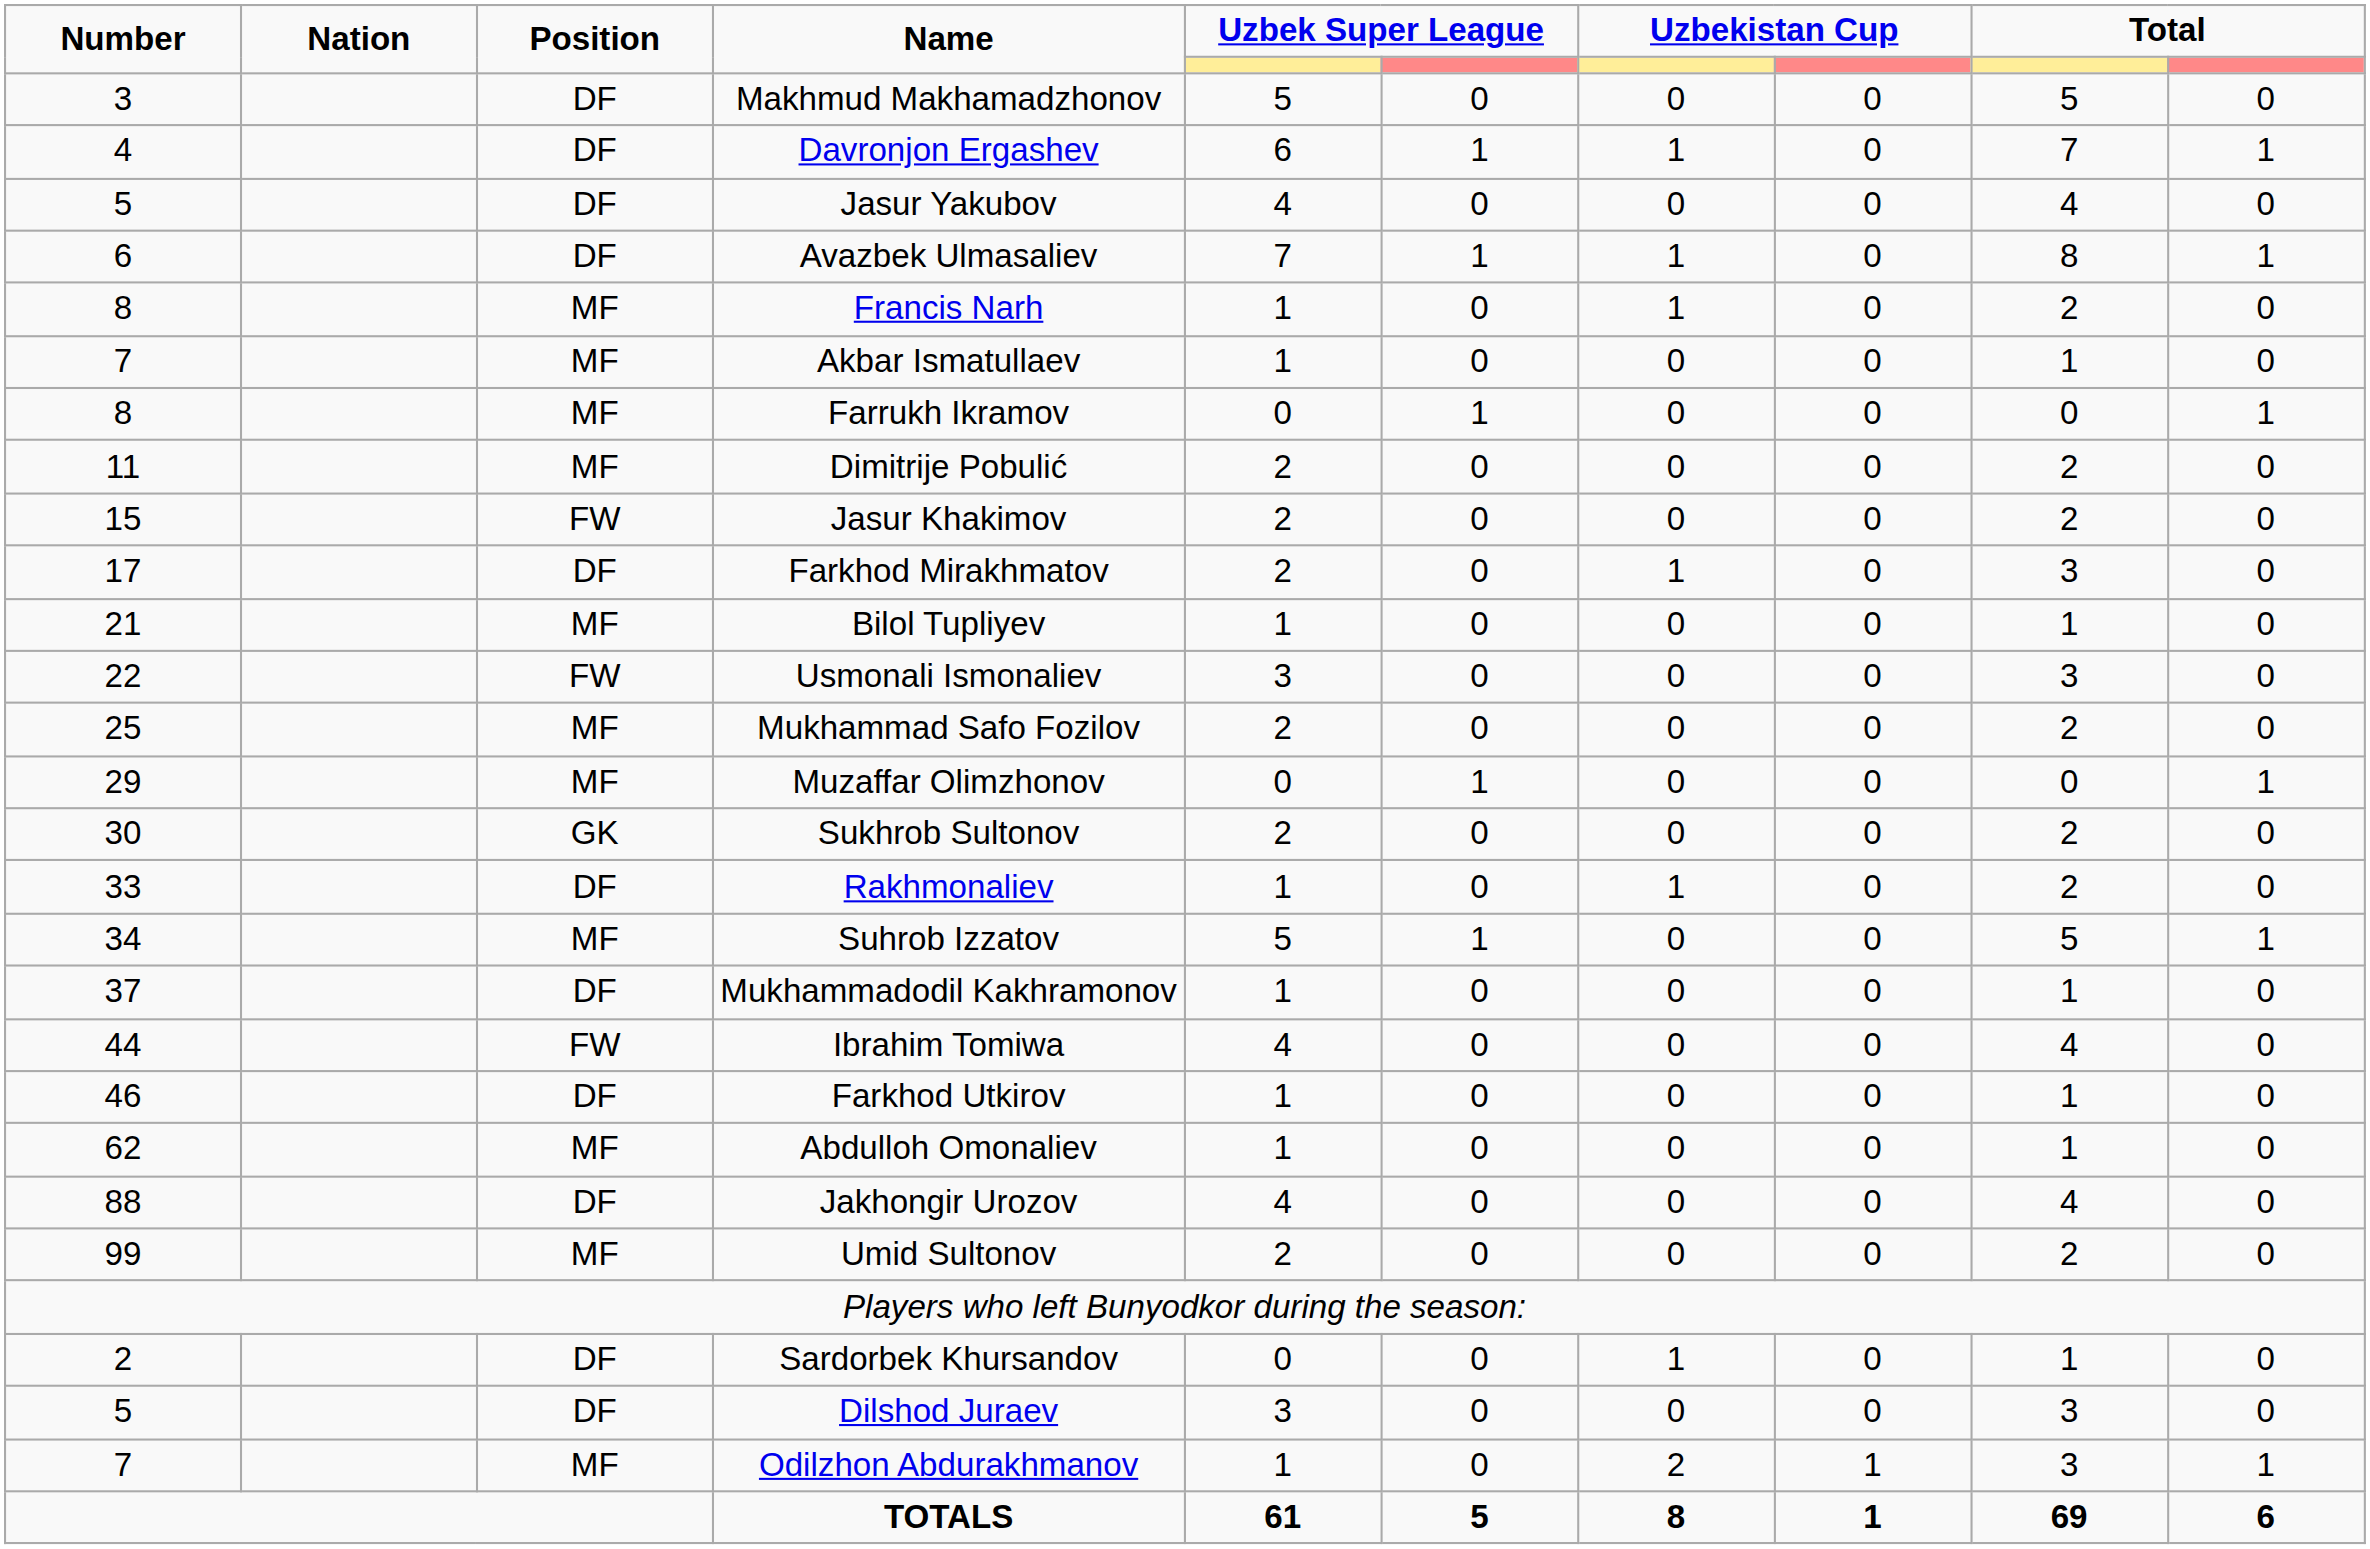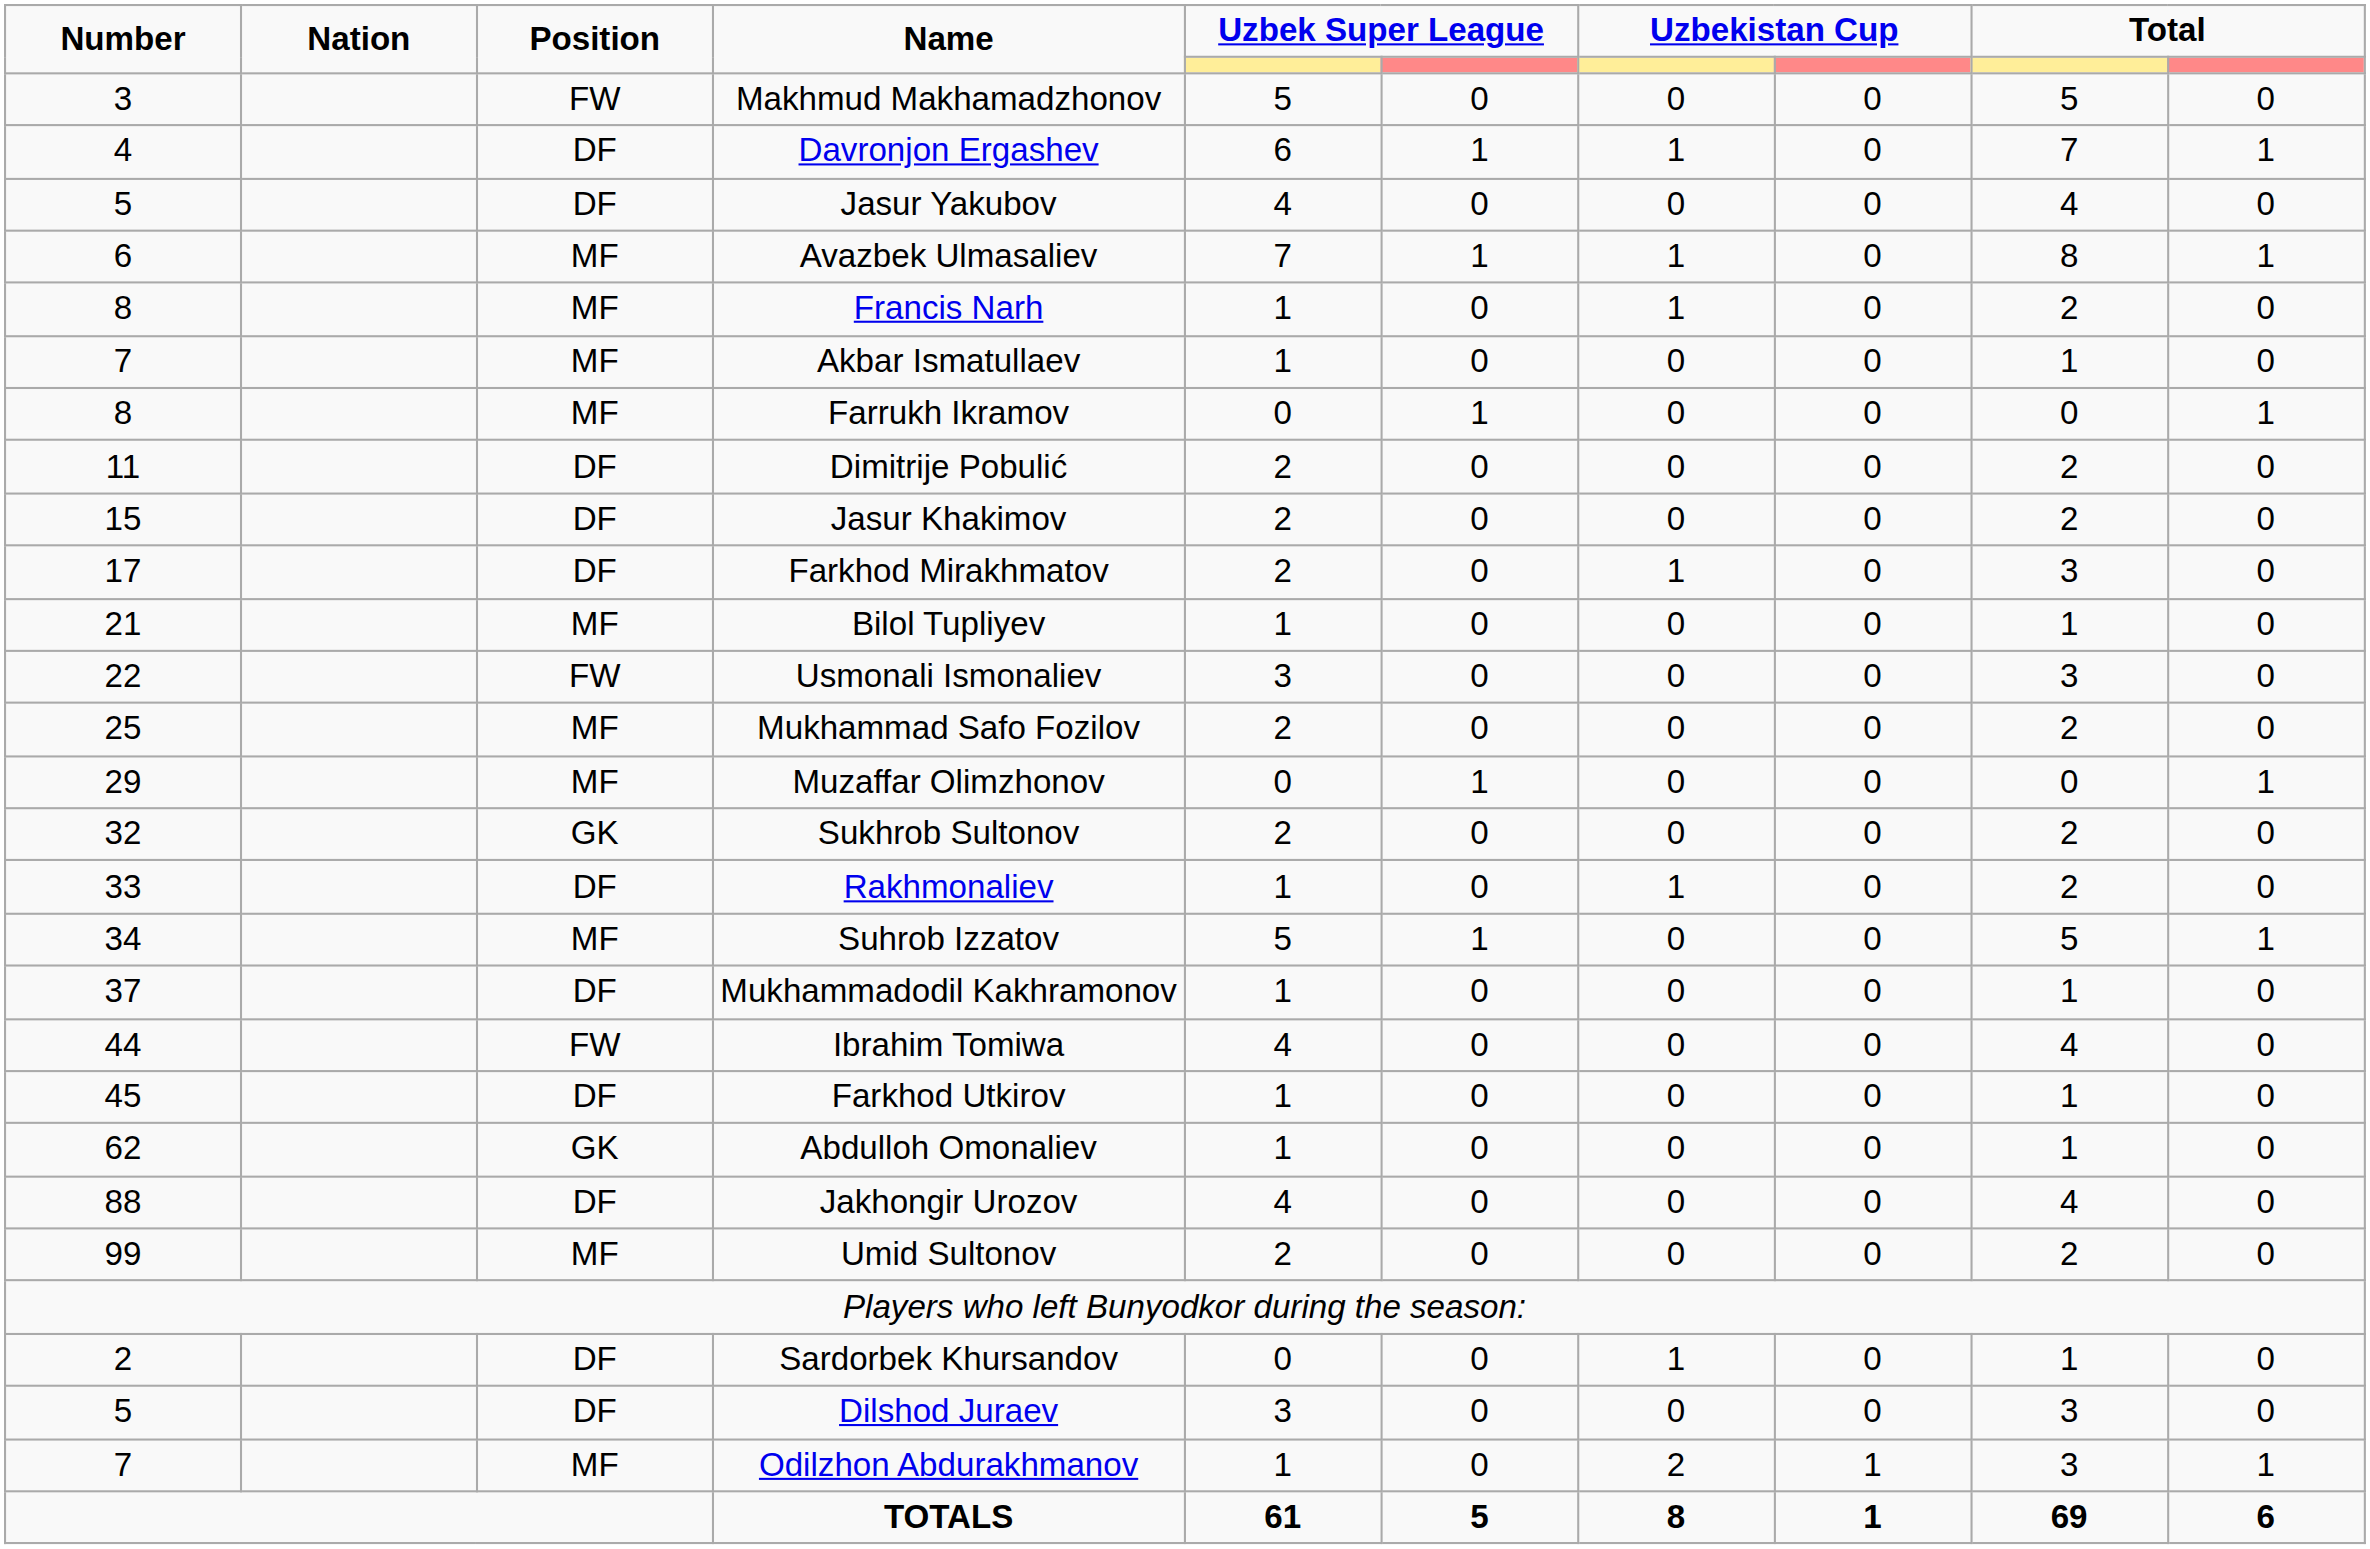Makhmud Makhamadzhonov | Position: DF -> FW
Avazbek Ulmasaliev | Position: DF -> MF
Dimitrije Pobulić | Position: MF -> DF
Jasur Khakimov | Position: FW -> DF
Sukhrob Sultonov | Number: 30 -> 32
Farkhod Utkirov | Number: 46 -> 45
Abdulloh Omonaliev | Position: MF -> GK
